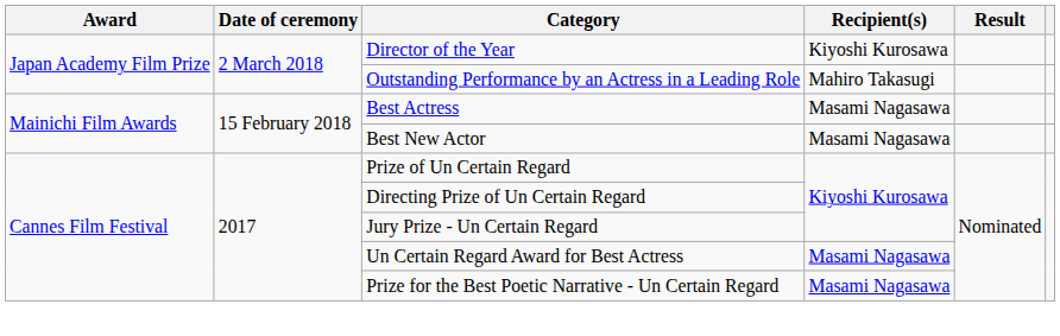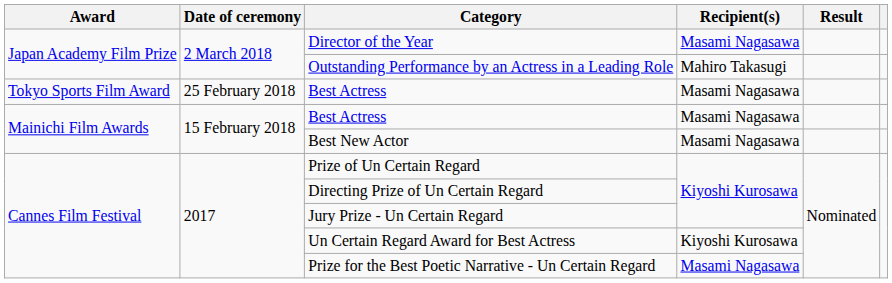Director of the Year | Recipient(s): Kiyoshi Kurosawa -> Masami Nagasawa
+ row: Tokyo Sports Film Award | 25 February 2018 | Best Actress | Masami Nagasawa
Un Certain Regard Award for Best Actress | Recipient(s): Masami Nagasawa -> Kiyoshi Kurosawa
